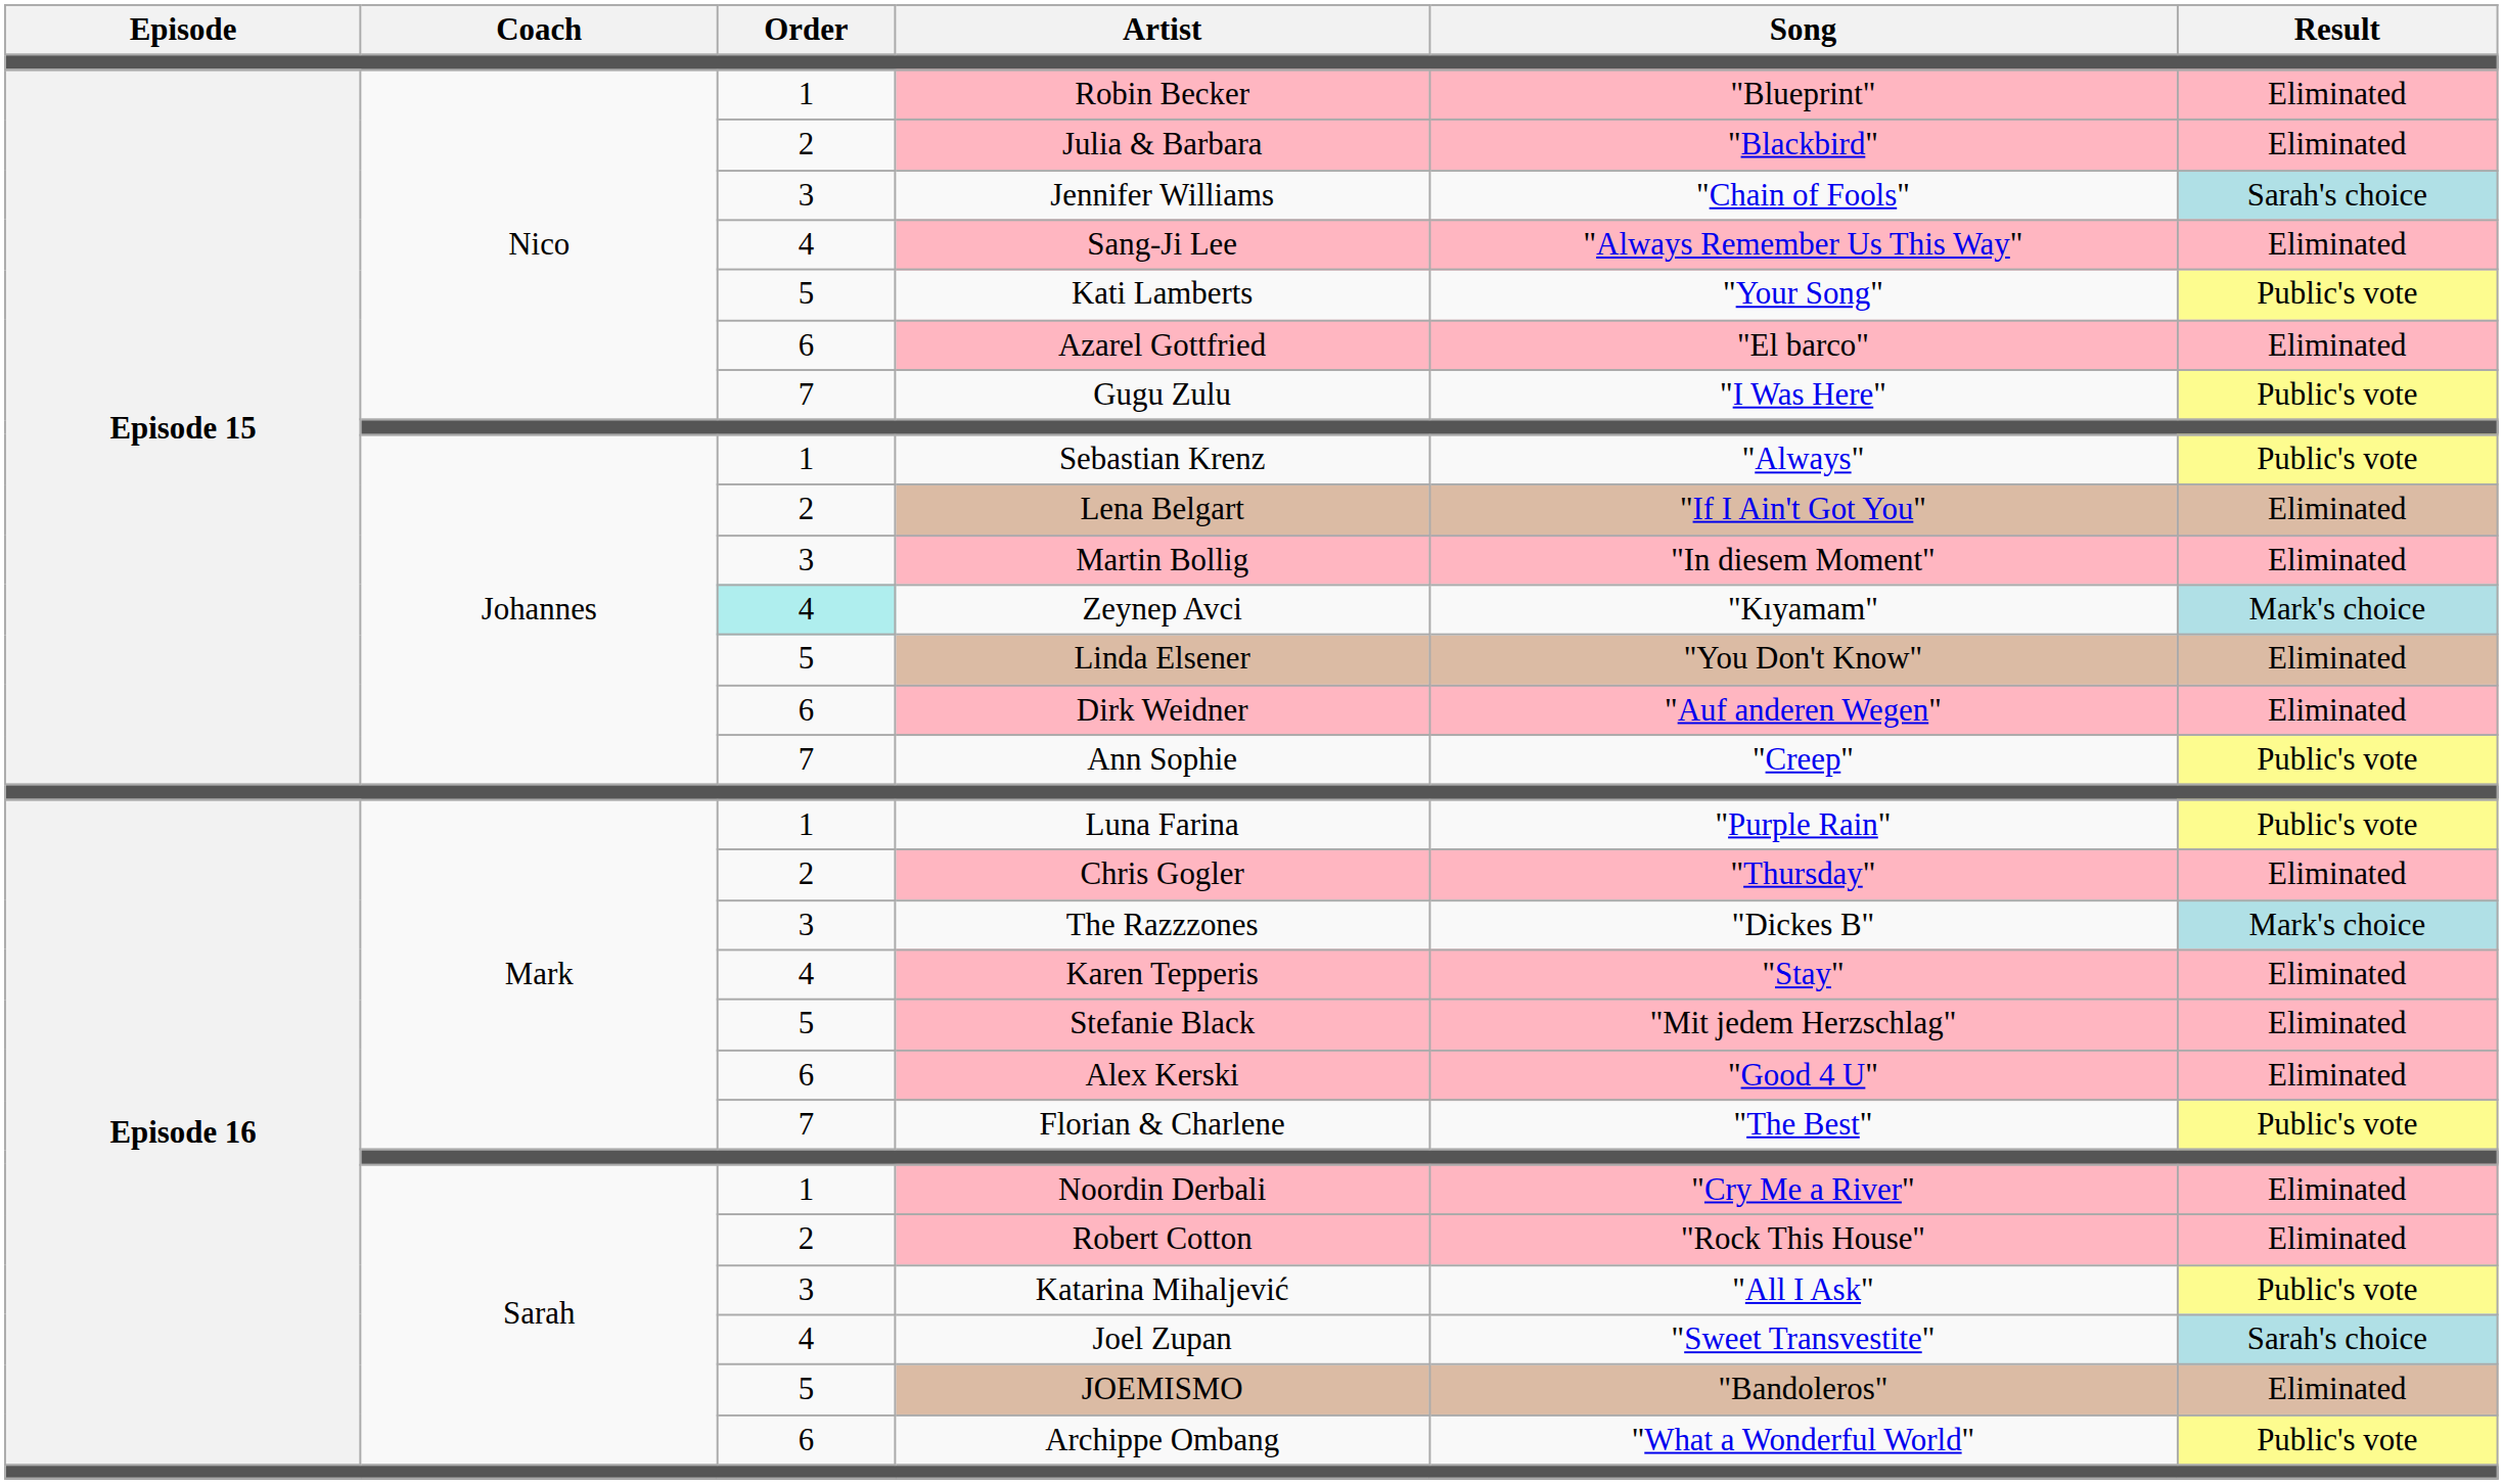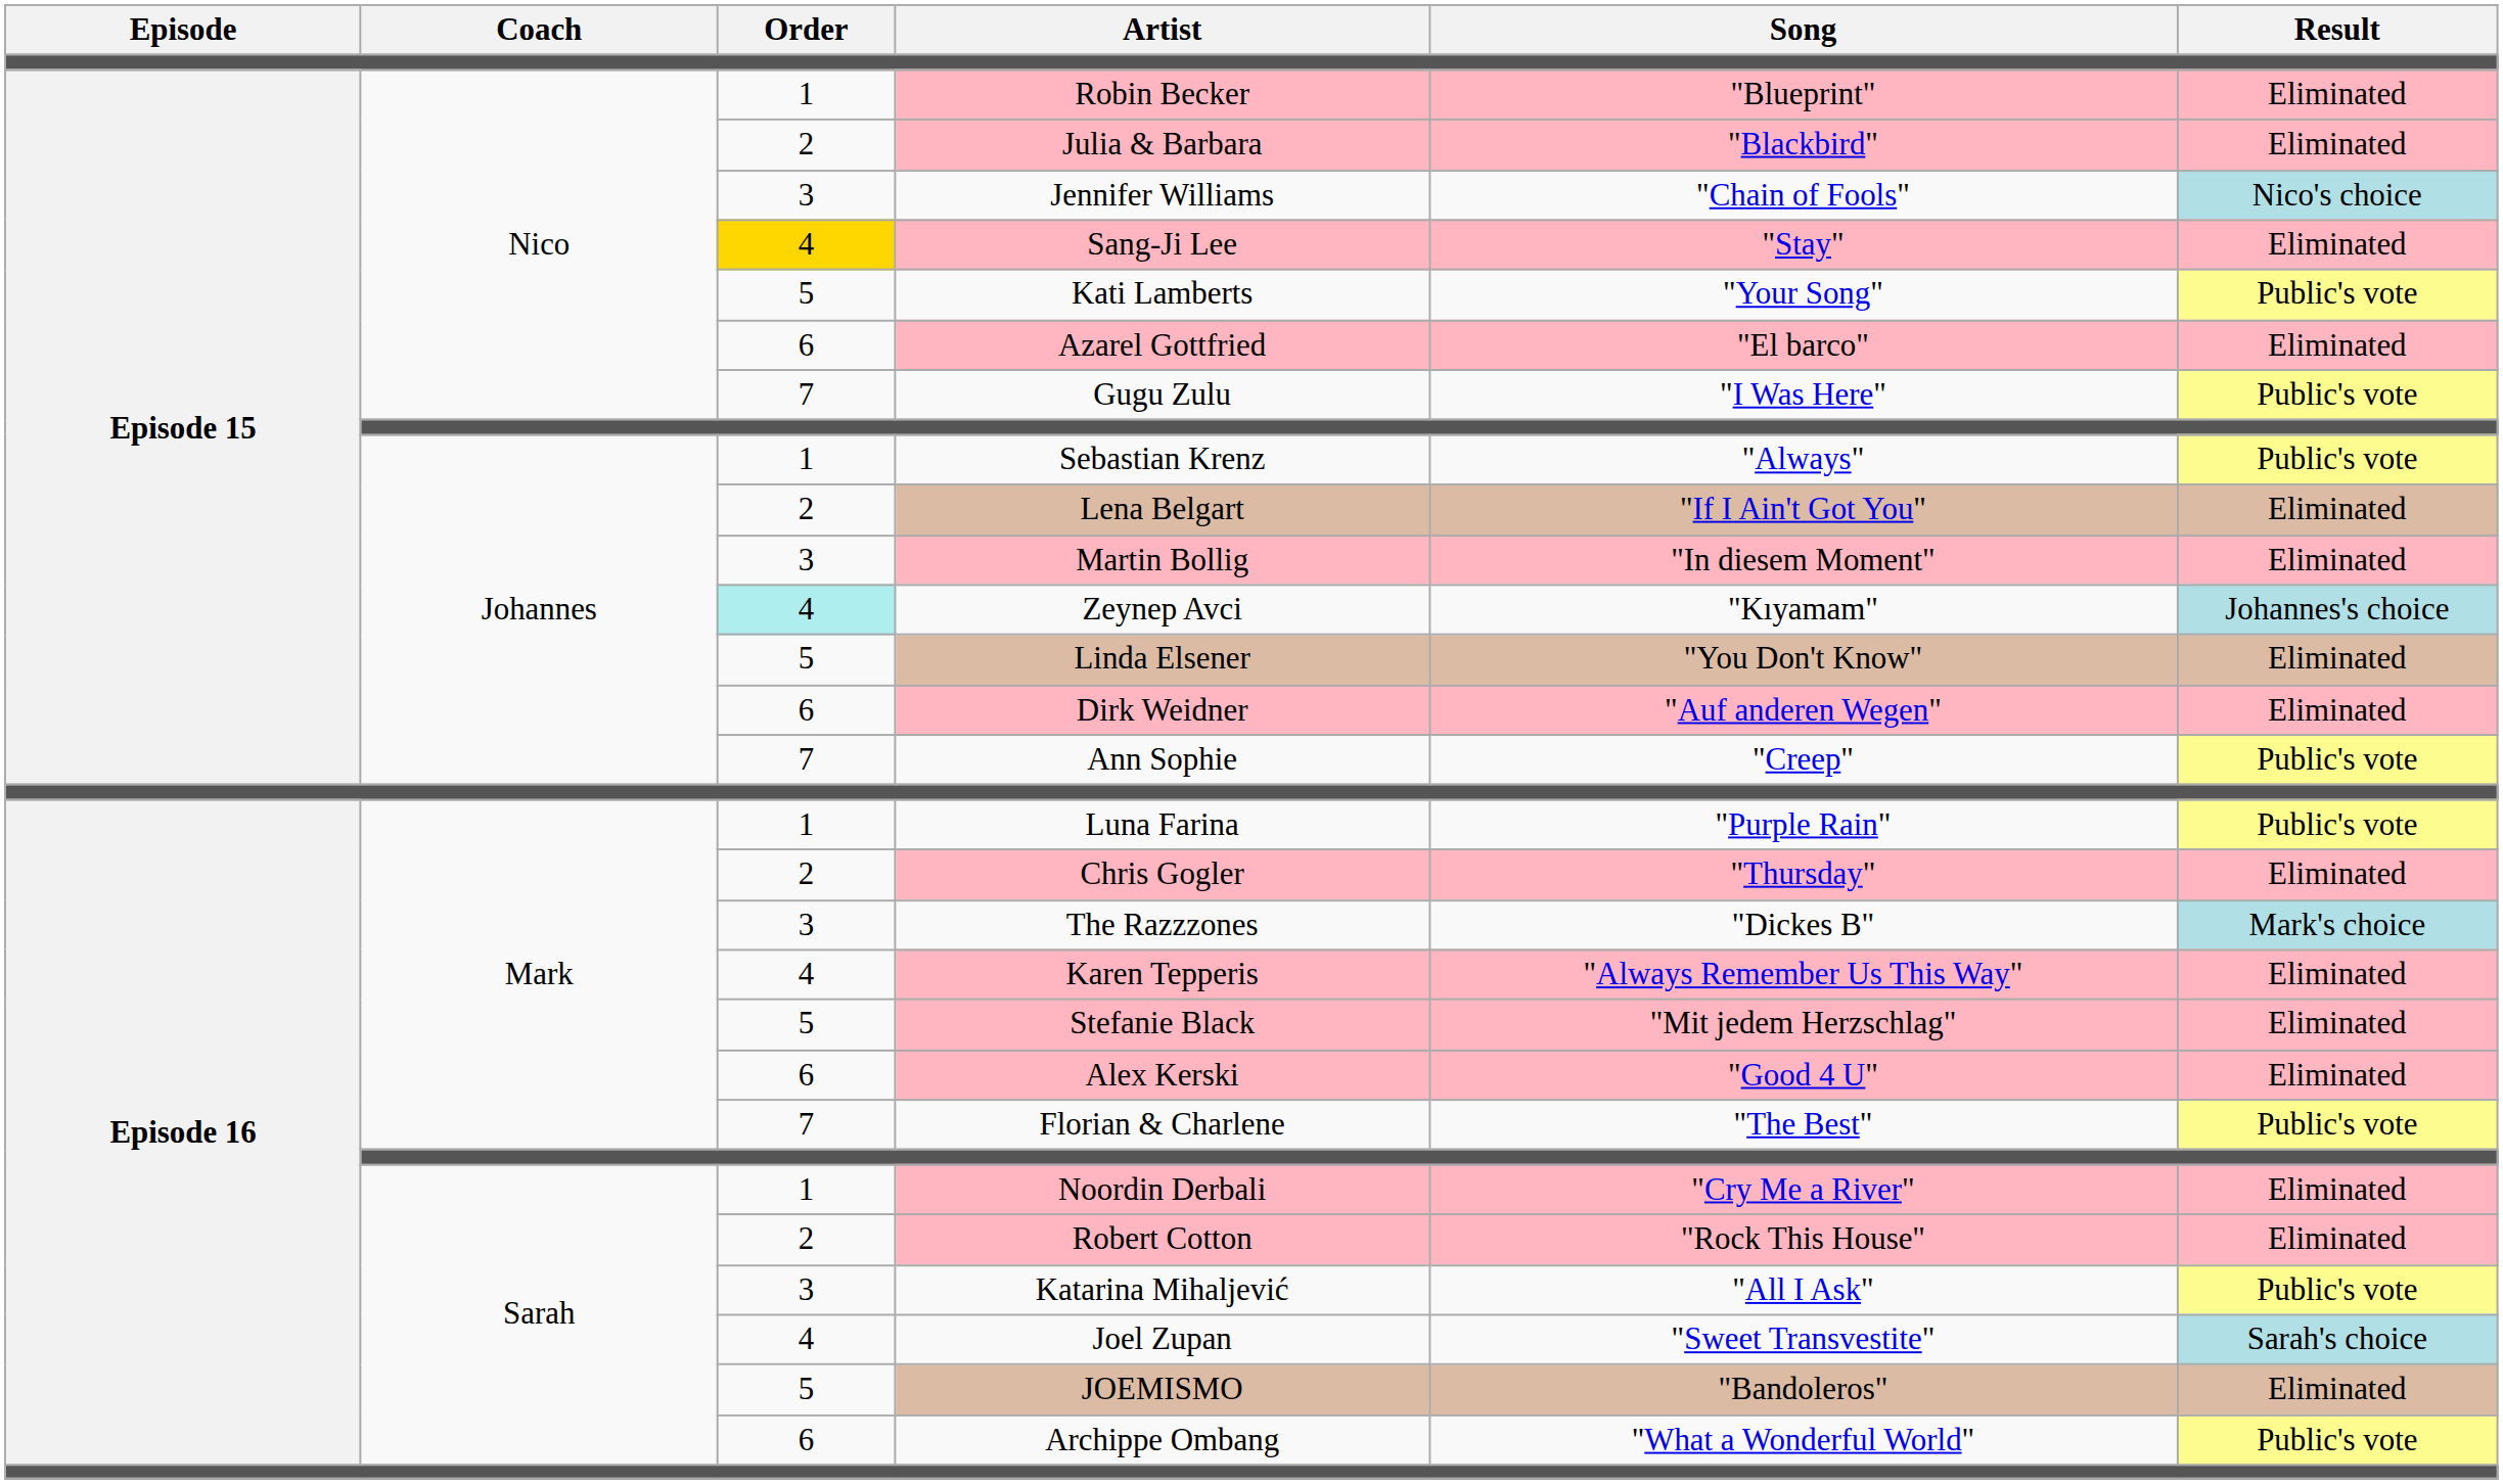Jennifer Williams | Result: Sarah's choice -> Nico's choice
Sang-Ji Lee | Order: no background -> gold background
Sang-Ji Lee | Song: "Always Remember Us This Way" -> "Stay"
Zeynep Avci | Result: Mark's choice -> Johannes's choice
Karen Tepperis | Song: "Stay" -> "Always Remember Us This Way"
